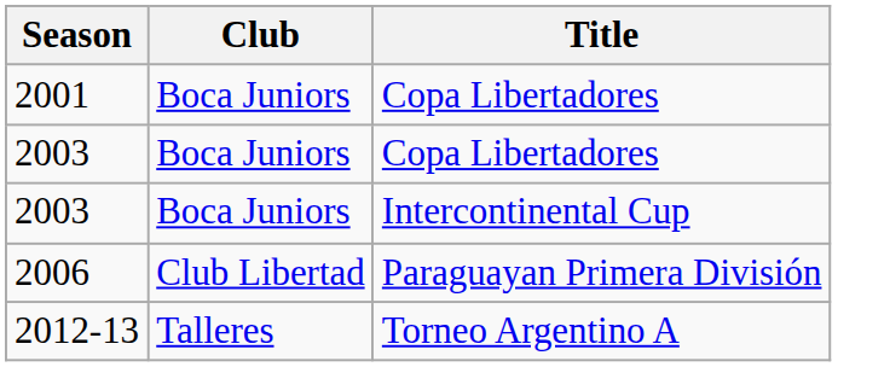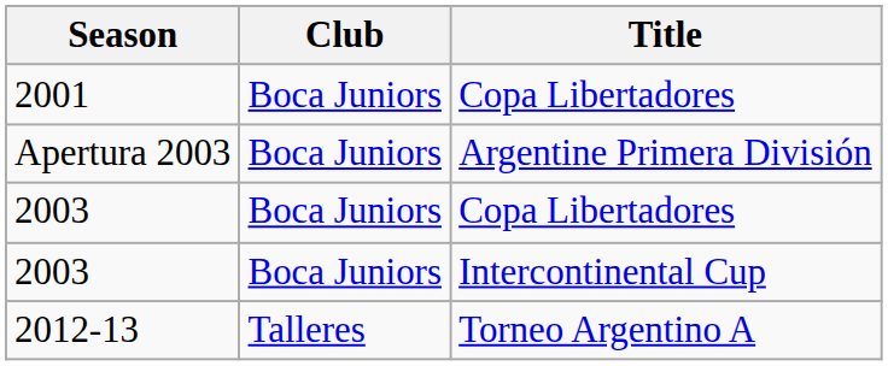+ row: Apertura 2003 | Boca Juniors | Argentine Primera División
- row: 2006 | Club Libertad | Paraguayan Primera División
